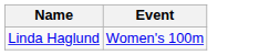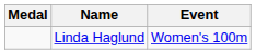+ column: Medal
